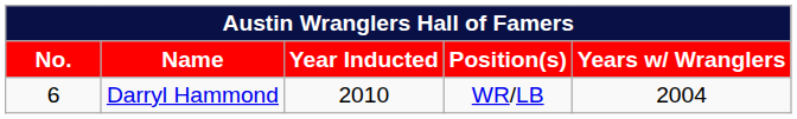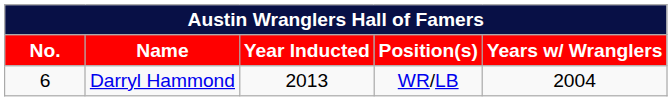Darryl Hammond | Year Inducted: 2010 -> 2013
